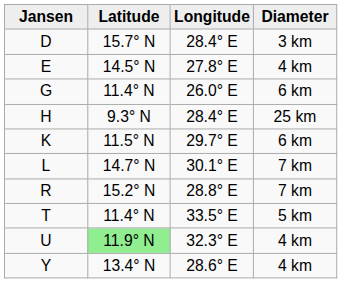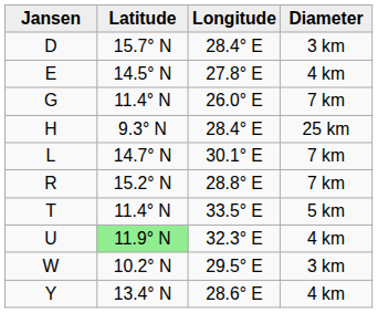G | Diameter: 6 km -> 7 km
- row: K | 11.5° N | 29.7° E | 6 km
+ row: W | 10.2° N | 29.5° E | 3 km
